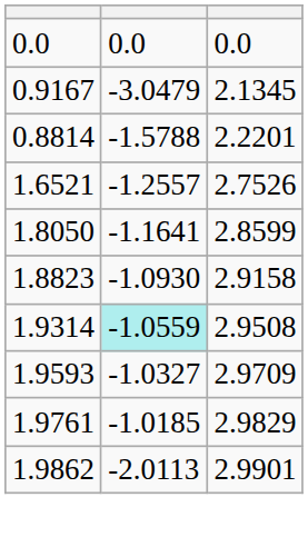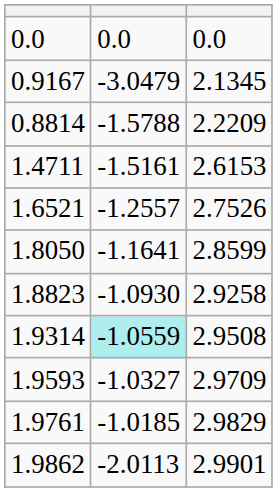0.8814 | column 3: 2.2201 -> 2.2209
+ row: 1.4711 | -1.5161 | 2.6153
1.8823 | column 3: 2.9158 -> 2.9258
